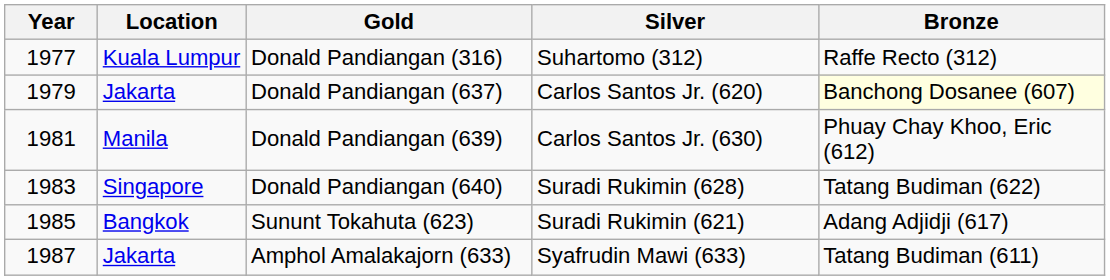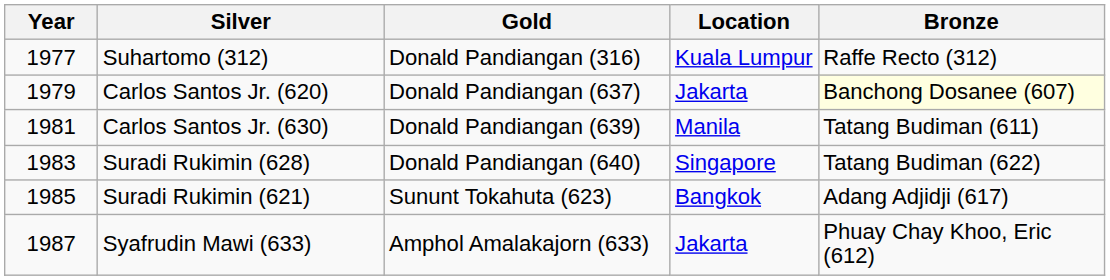columns swapped: Location <-> Silver
Donald Pandiangan (639) | Bronze: Phuay Chay Khoo, Eric (612) -> Tatang Budiman (611)
Amphol Amalakajorn (633) | Bronze: Tatang Budiman (611) -> Phuay Chay Khoo, Eric (612)
